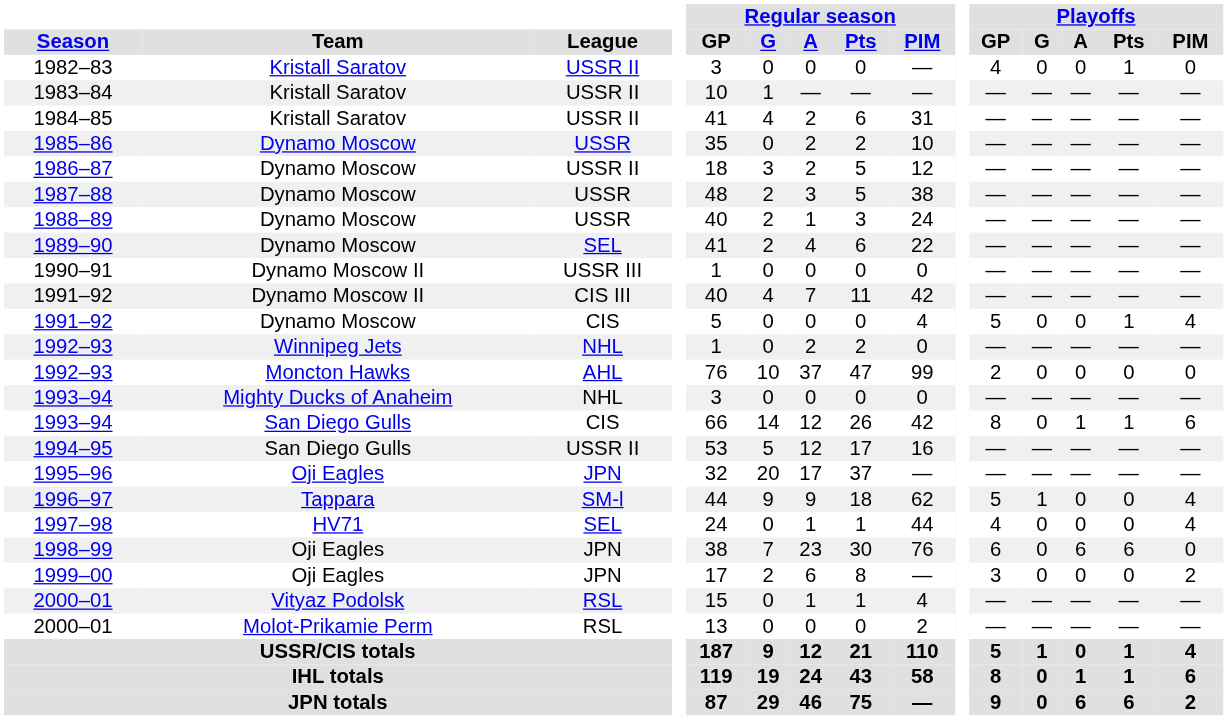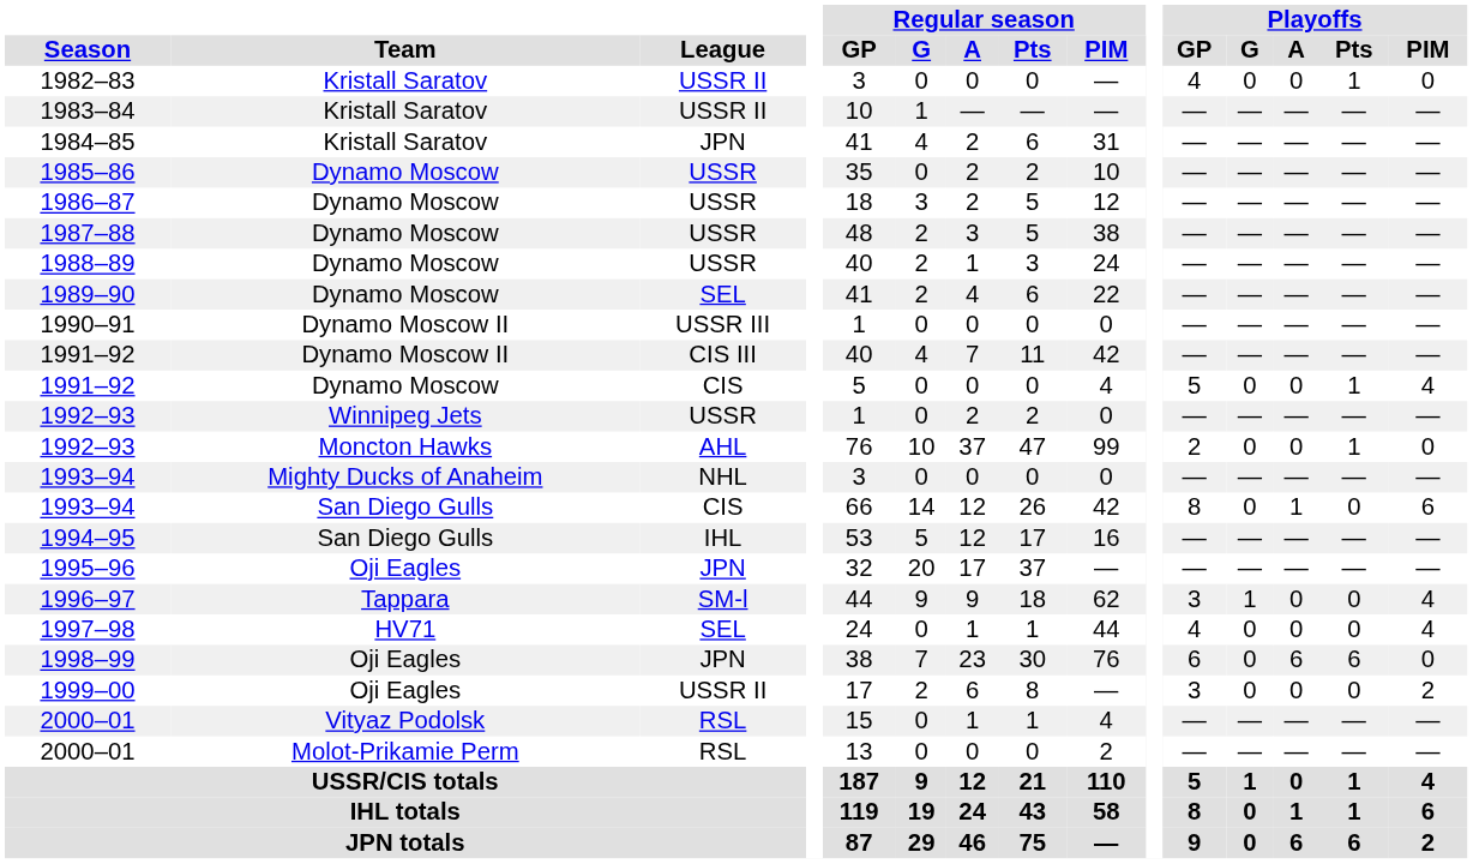1984–85 | League: USSR II -> JPN
1986–87 | League: USSR II -> USSR
1992–93 / Winnipeg Jets | League: NHL -> USSR
1992–93 / Moncton Hawks | Playoffs / Pts: 0 -> 1
1993–94 / San Diego Gulls | Playoffs / Pts: 1 -> 0
1994–95 | League: USSR II -> IHL
1996–97 | Playoffs / GP: 5 -> 3
1999–00 | League: JPN -> USSR II
